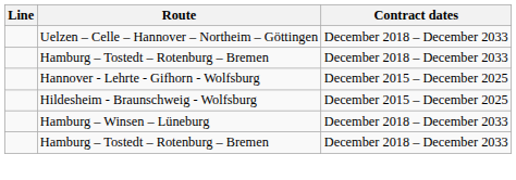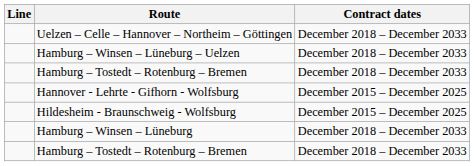+ row: Hamburg – Winsen – Lüneburg – Uelzen | December 2018 – December 2033
